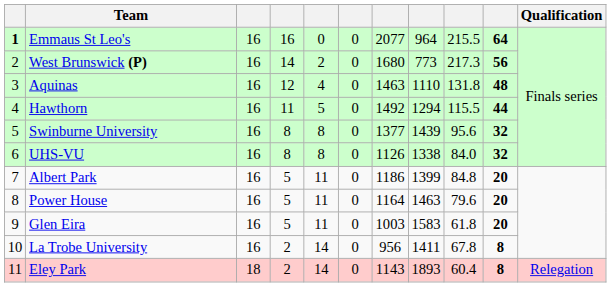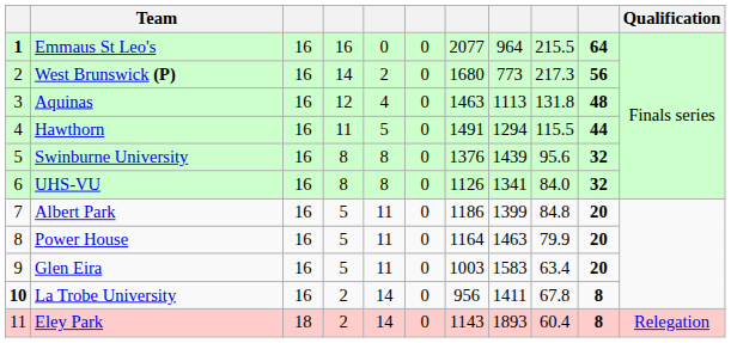Aquinas | column 8: 1110 -> 1113
Hawthorn | column 7: 1492 -> 1491
Swinburne University | column 7: 1377 -> 1376
UHS-VU | column 8: 1338 -> 1341
Power House | column 9: 79.6 -> 79.9
Glen Eira | column 9: 61.8 -> 63.4
La Trobe University | column 1: normal -> bold
